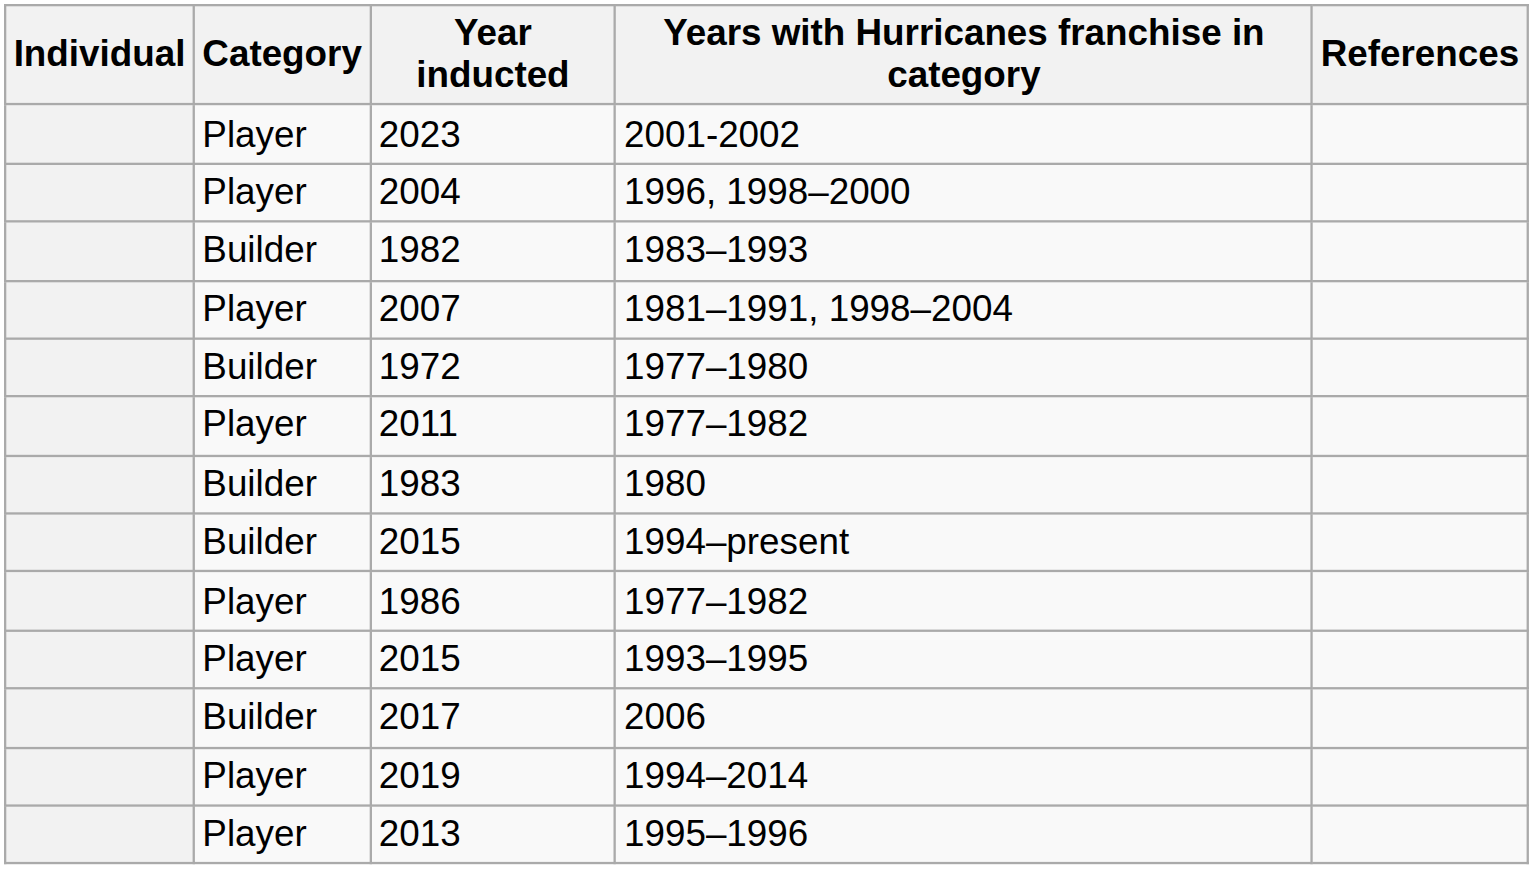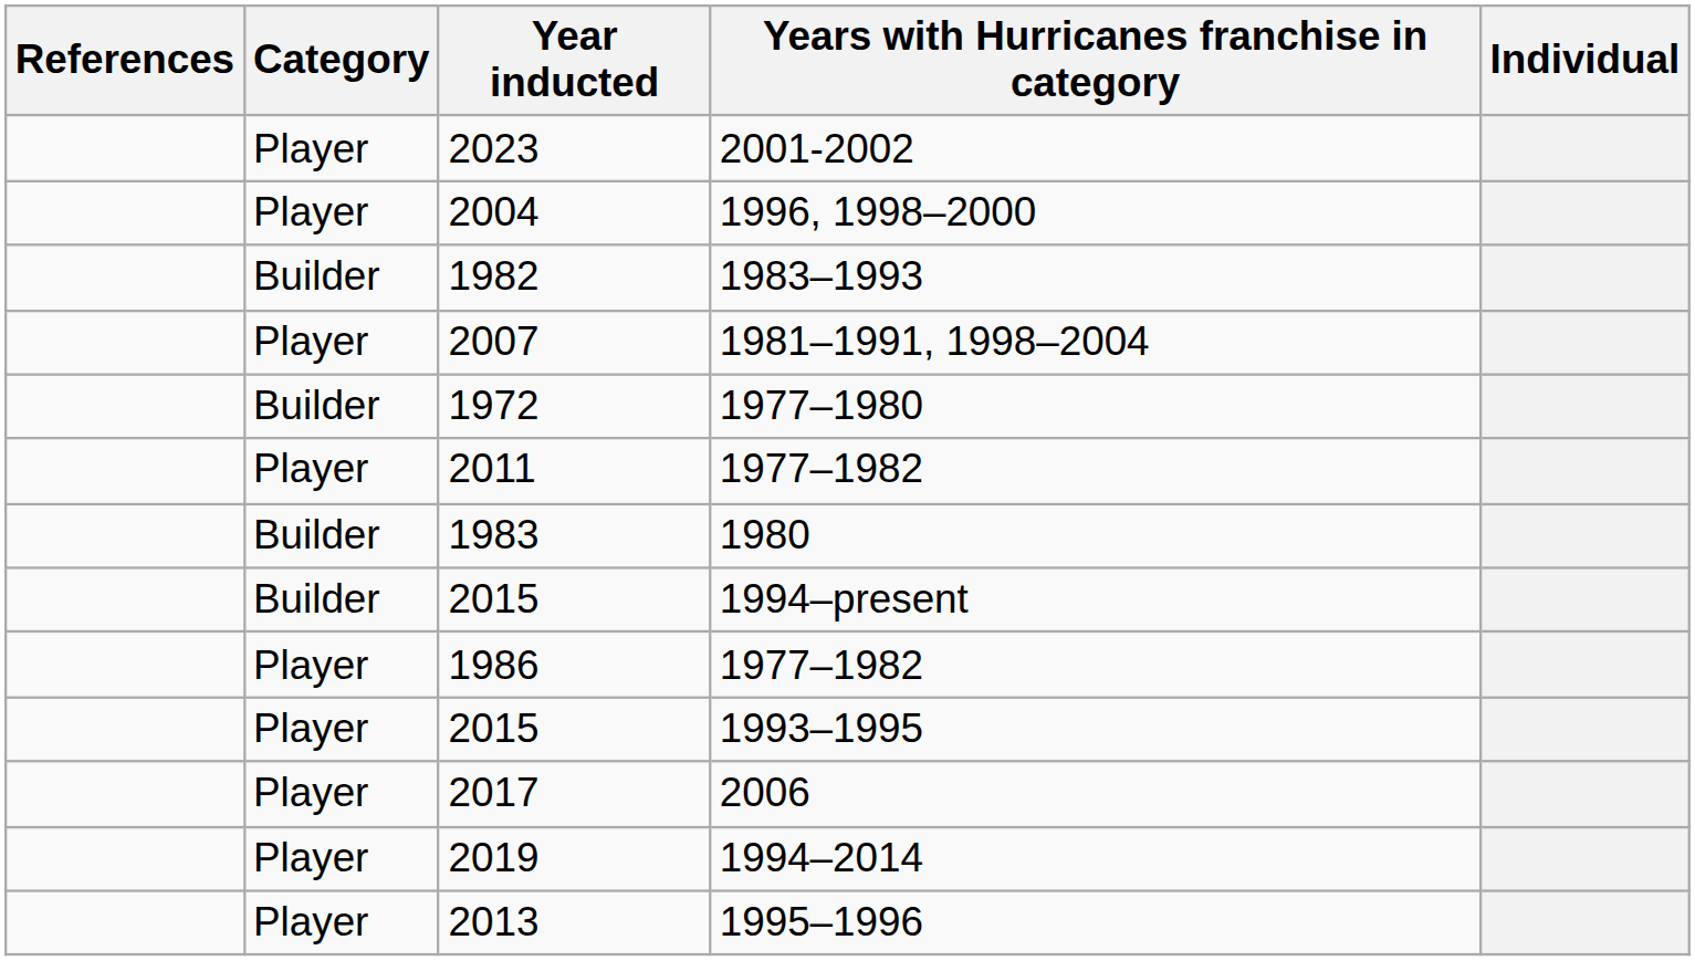columns swapped: Individual <-> References
2017 | Category: Builder -> Player
